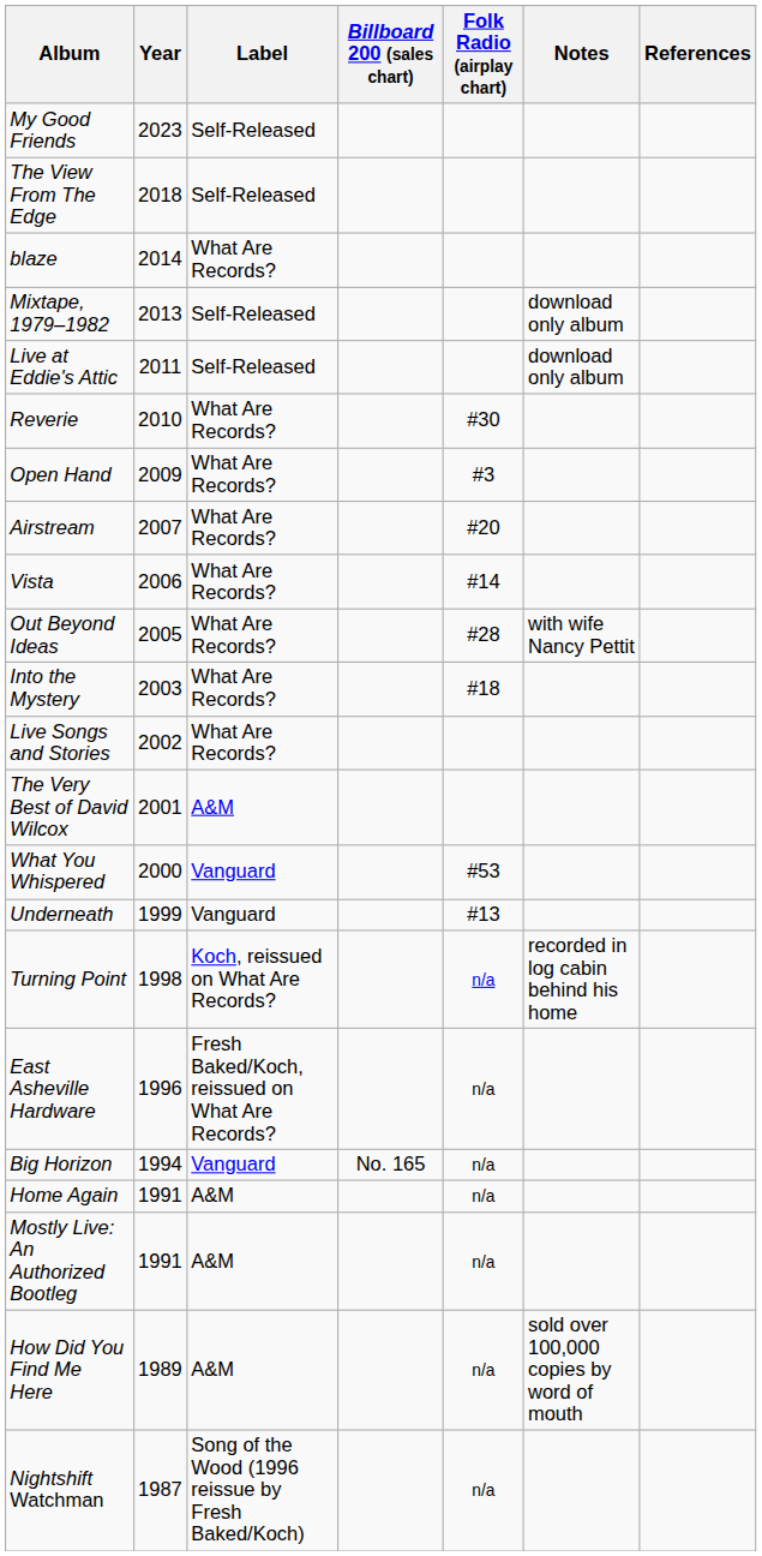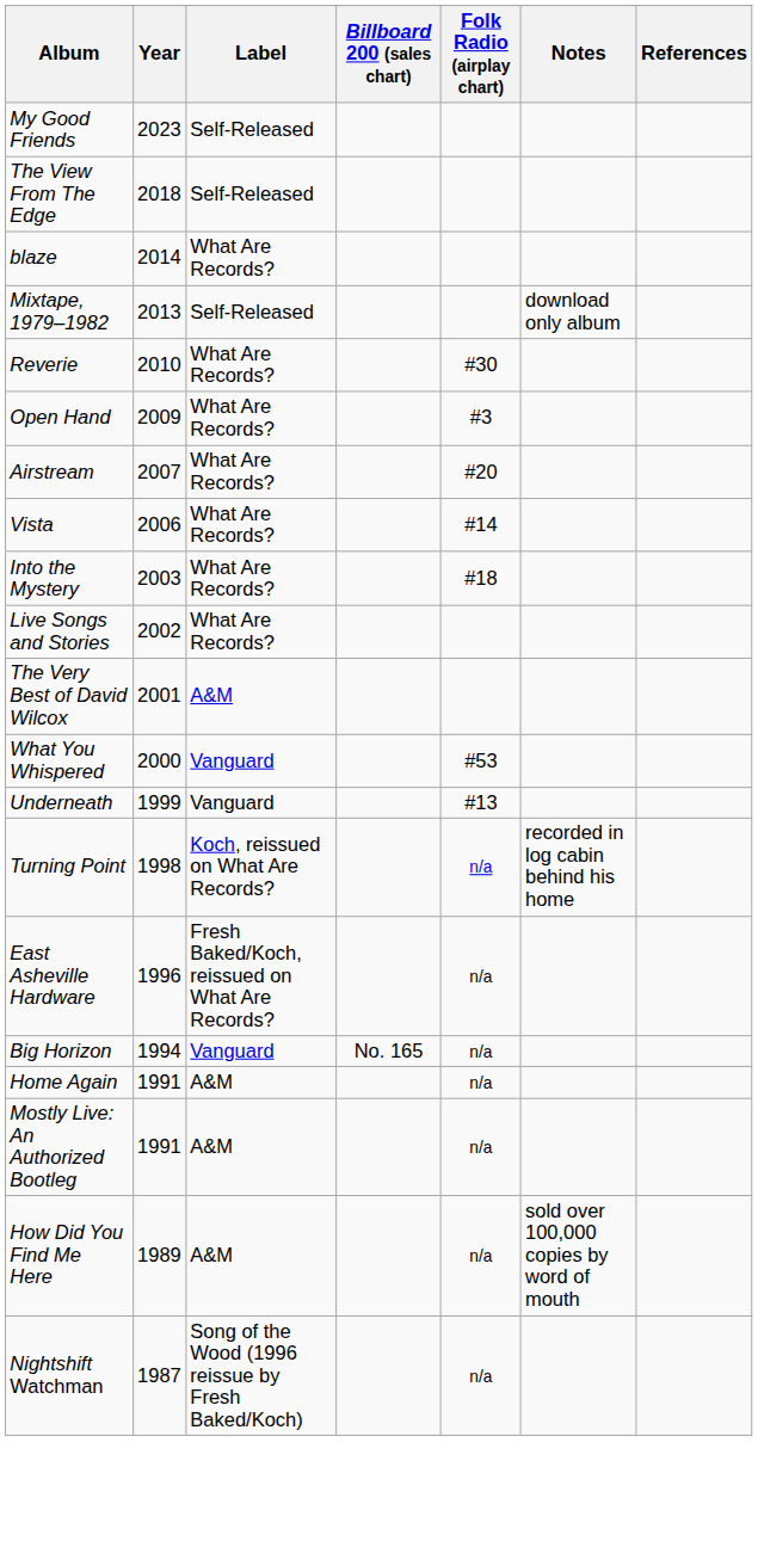- row: Live at Eddie's Attic | 2011 | Self-Released | download only album
- row: Out Beyond Ideas | 2005 | What Are Records? | #28 | with wife Nancy Pettit
